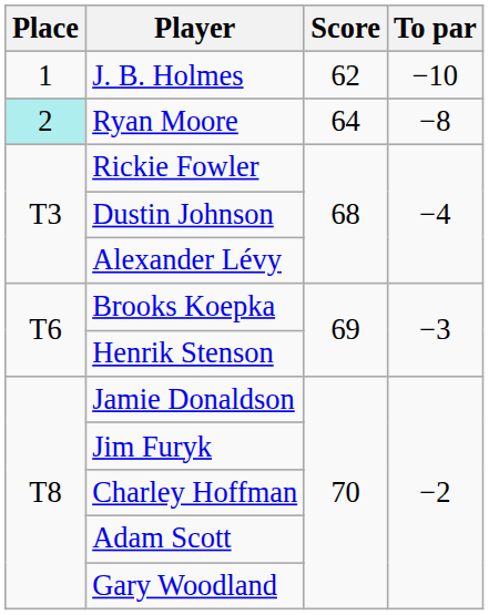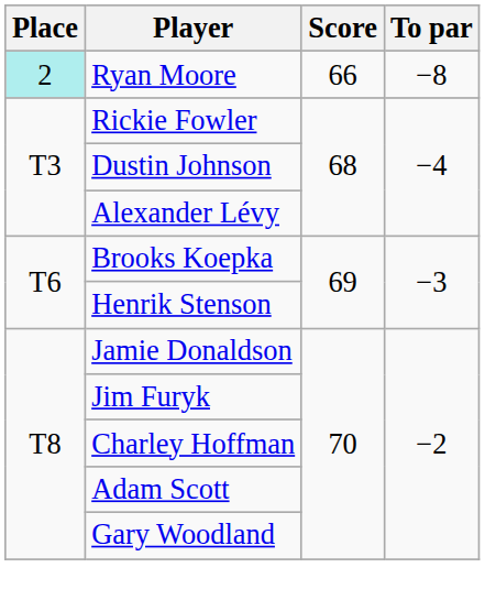- row: 1 | J. B. Holmes | 62 | −10
Ryan Moore | Score: 64 -> 66
